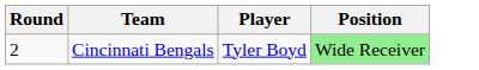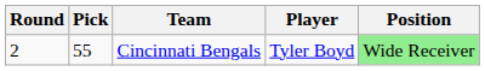+ column: Pick | 55
